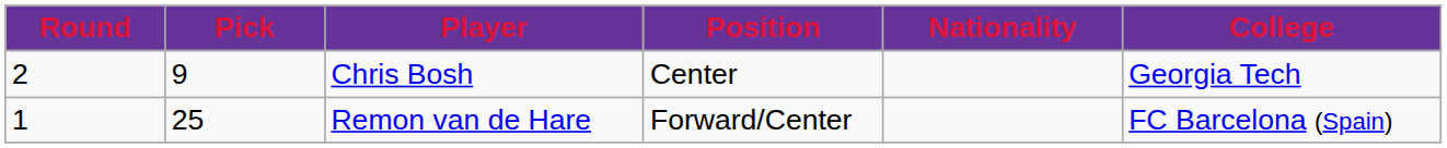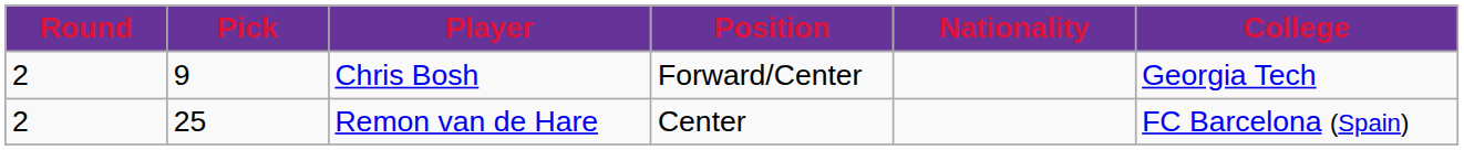Chris Bosh | Position: Center -> Forward/Center
Remon van de Hare | Round: 1 -> 2
Remon van de Hare | Position: Forward/Center -> Center
